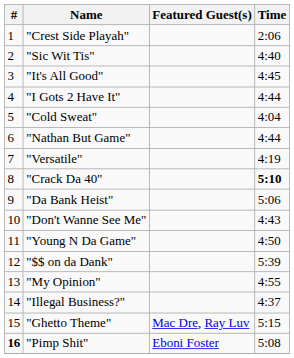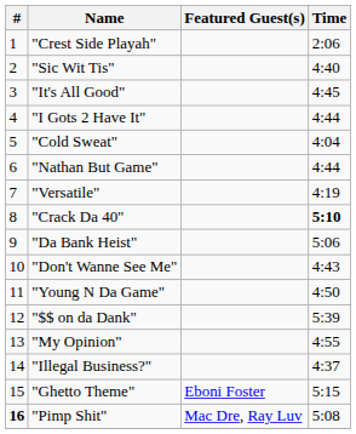"Ghetto Theme" | Featured Guest(s): Mac Dre, Ray Luv -> Eboni Foster
"Pimp Shit" | Featured Guest(s): Eboni Foster -> Mac Dre, Ray Luv
